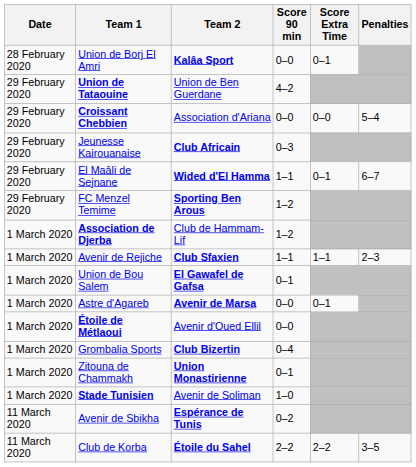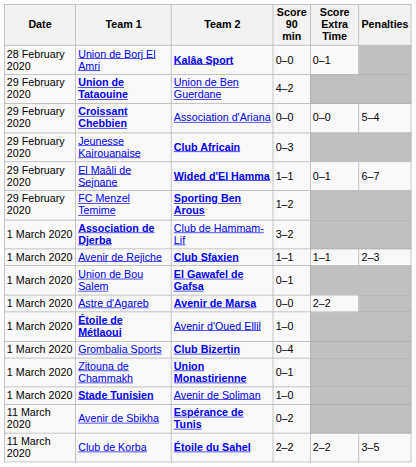Association de Djerba | Score 90 min: 1–2 -> 3–2
Astre d'Agareb | Score Extra Time: 0–1 -> 2–2
Étoile de Métlaoui | Score 90 min: 0–0 -> 1–0
